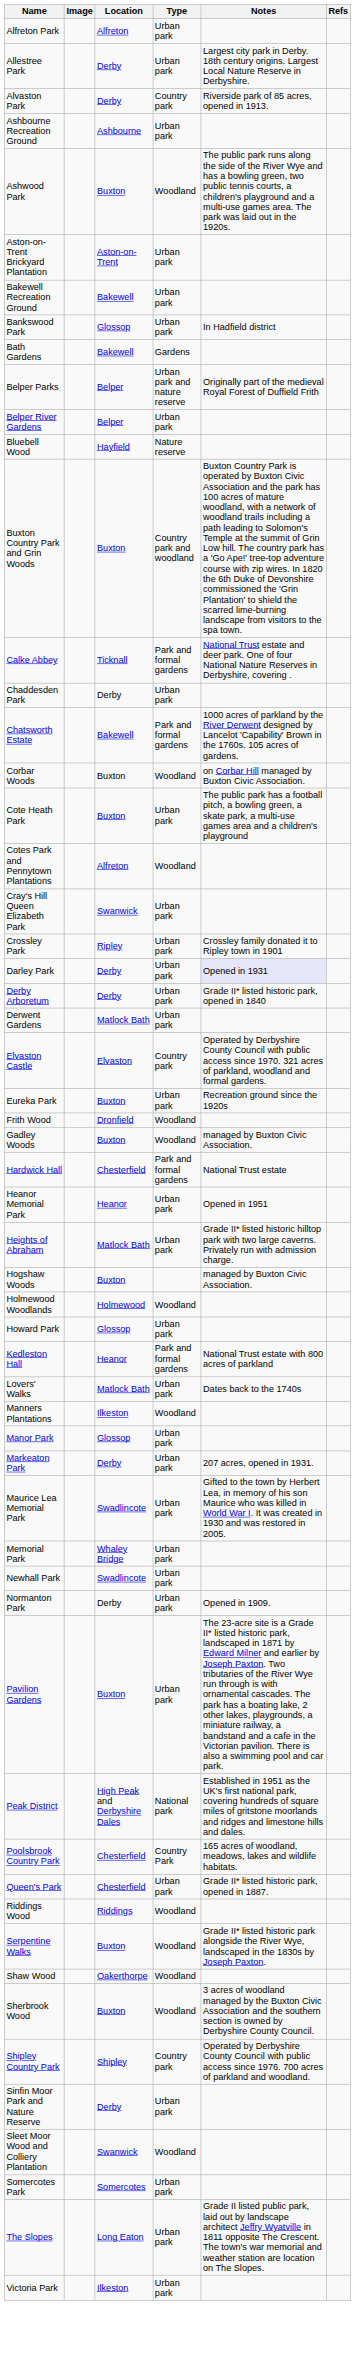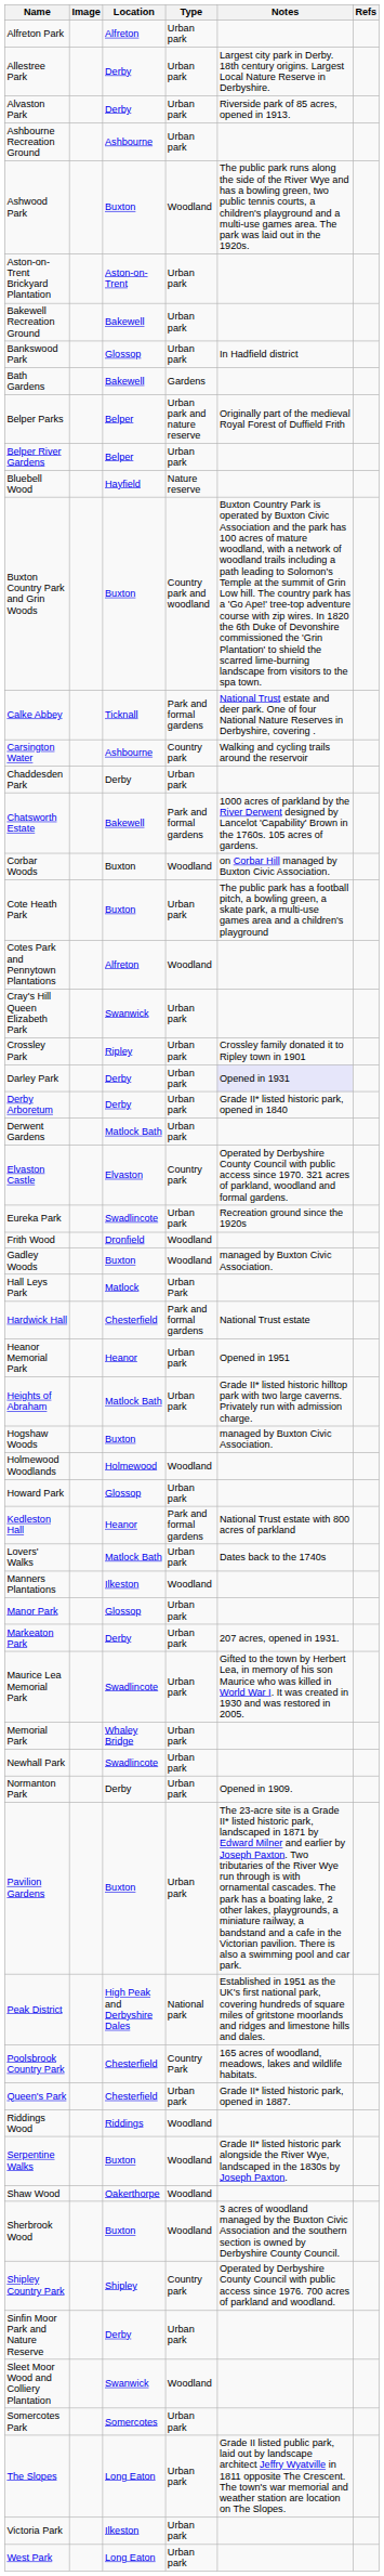Alvaston Park | Type: Country park -> Urban park
+ row: Carsington Water | Ashbourne | Country park | Walking and cycling trails around the reservoir
Eureka Park | Location: Buxton -> Swadlincote
+ row: Hall Leys Park | Matlock | Urban Park
+ row: West Park | Long Eaton | Urban park
